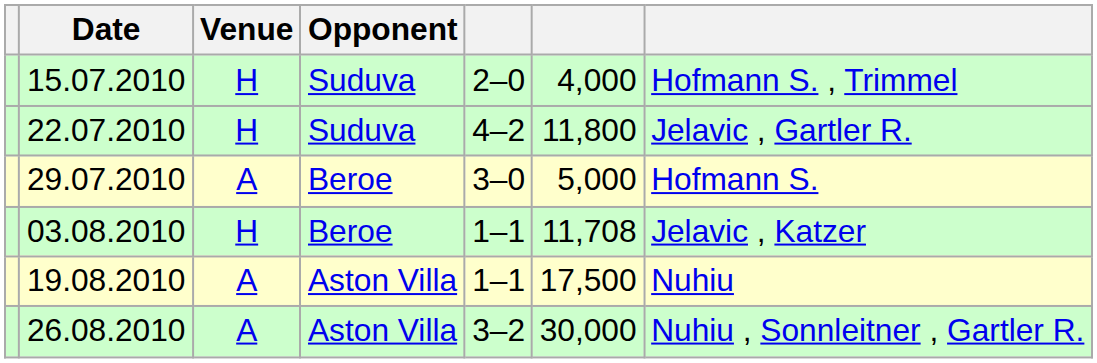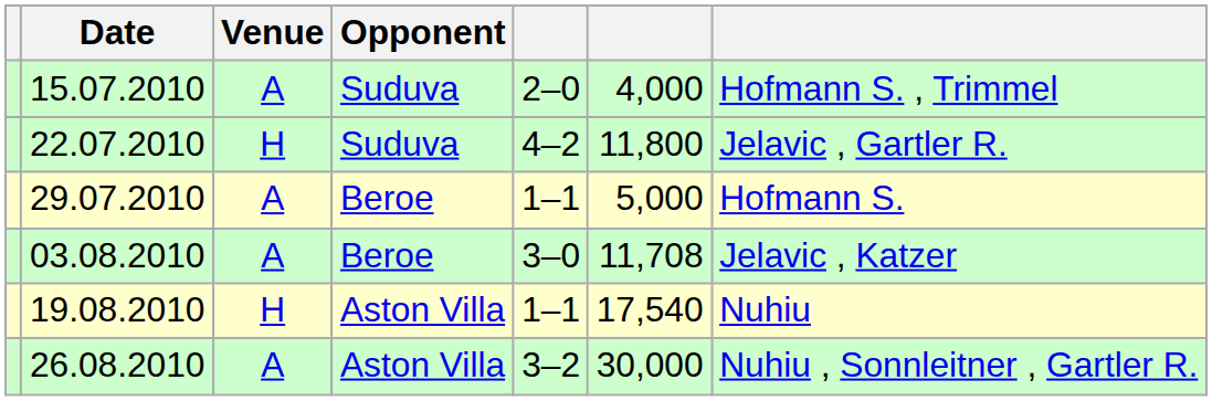15.07.2010 | Venue: H -> A
29.07.2010 | column 5: 3–0 -> 1–1
03.08.2010 | Venue: H -> A
03.08.2010 | column 5: 1–1 -> 3–0
19.08.2010 | Venue: A -> H
19.08.2010 | column 6: 17,500 -> 17,540
